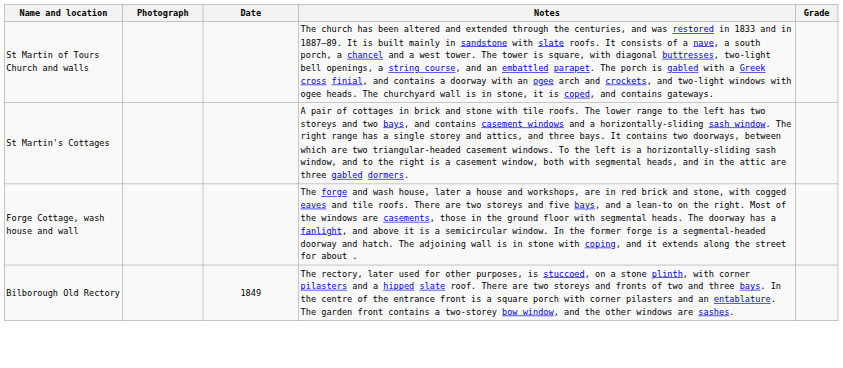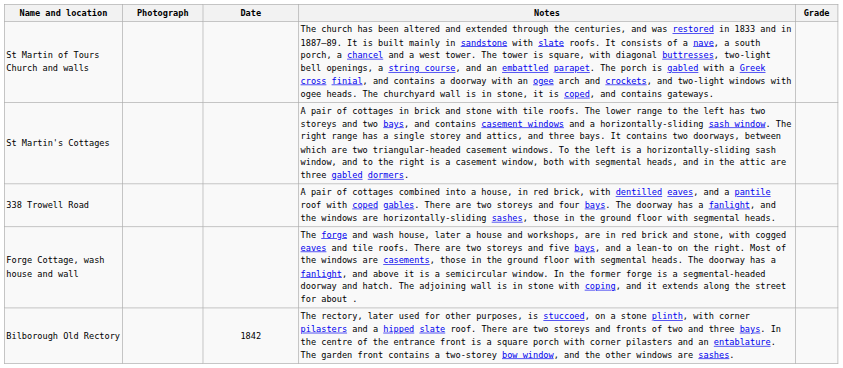+ row: 338 Trowell Road | A pair of cottages combined into a house, in red brick, with dentilled eaves, and a pantile roof with coped gables. There are two storeys and four bays. The doorway has a fanlight, and the windows are horizontally-sliding sashes, those in the ground floor with segmental heads.
Bilborough Old Rectory | Date: 1849 -> 1842
